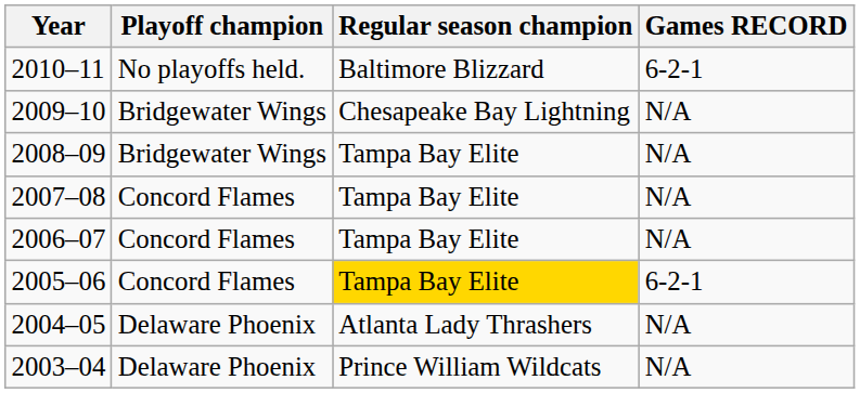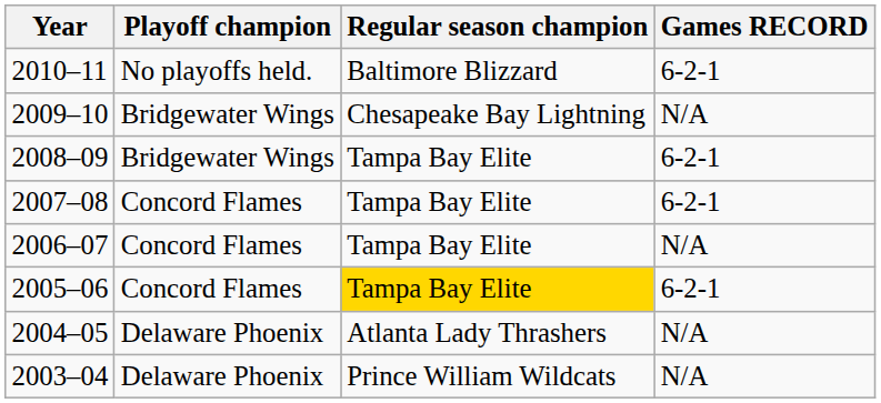2008–09 | Games RECORD: N/A -> 6-2-1
2007–08 | Games RECORD: N/A -> 6-2-1
